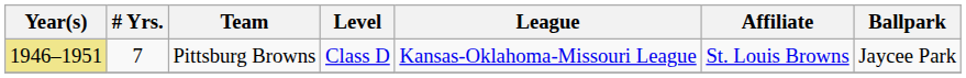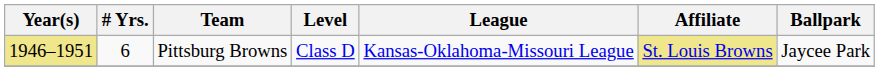Pittsburg Browns | # Yrs.: 7 -> 6
Pittsburg Browns | Affiliate: no background -> khaki background
